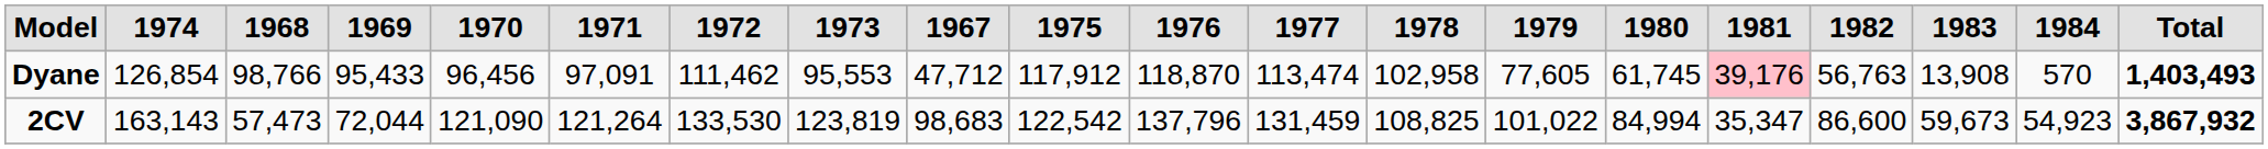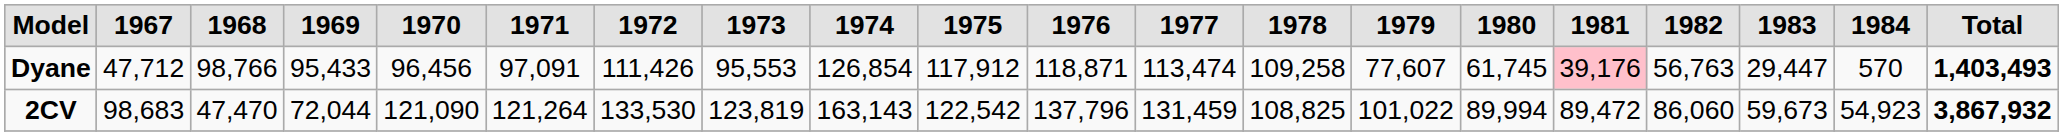columns swapped: 1967 <-> 1974
Dyane | 1972: 111,462 -> 111,426
Dyane | 1976: 118,870 -> 118,871
Dyane | 1978: 102,958 -> 109,258
Dyane | 1979: 77,605 -> 77,607
Dyane | 1983: 13,908 -> 29,447
2CV | 1968: 57,473 -> 47,470
2CV | 1980: 84,994 -> 89,994
2CV | 1981: 35,347 -> 89,472
2CV | 1982: 86,600 -> 86,060
